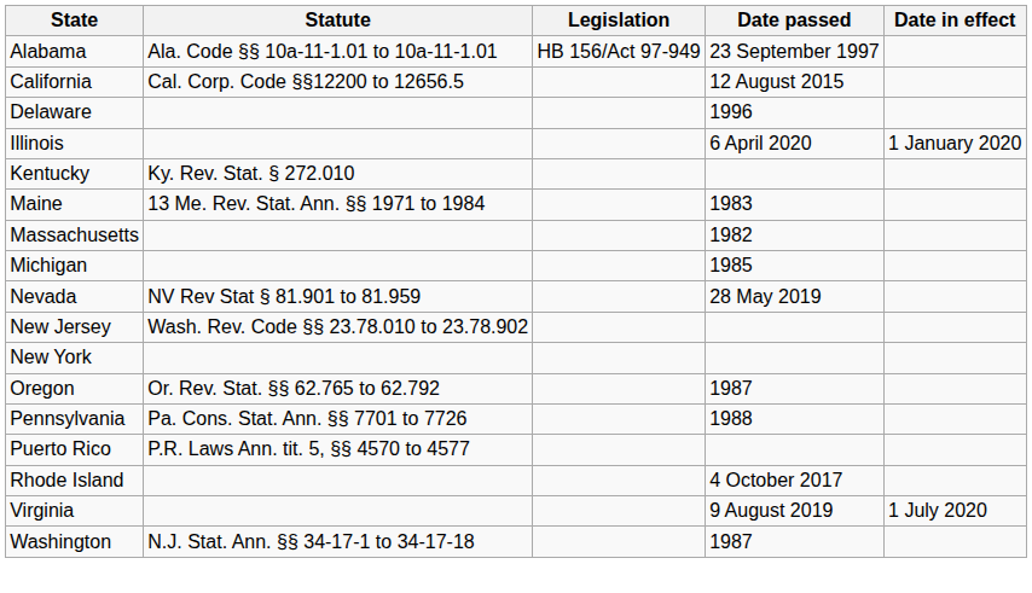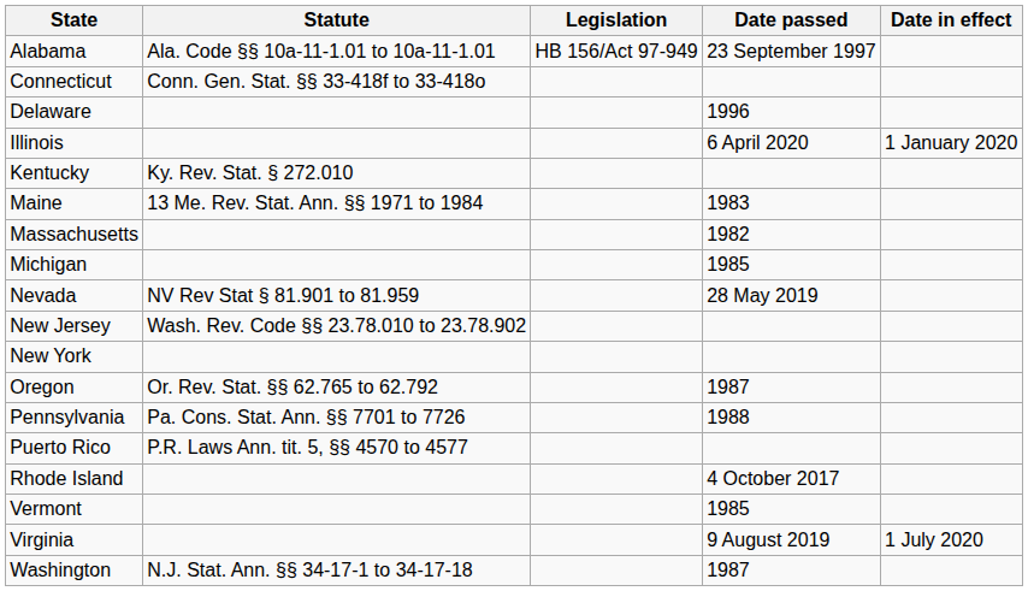- row: California | Cal. Corp. Code §§12200 to 12656.5 | 12 August 2015
+ row: Connecticut | Conn. Gen. Stat. §§ 33-418f to 33-418o
+ row: Vermont | 1985
